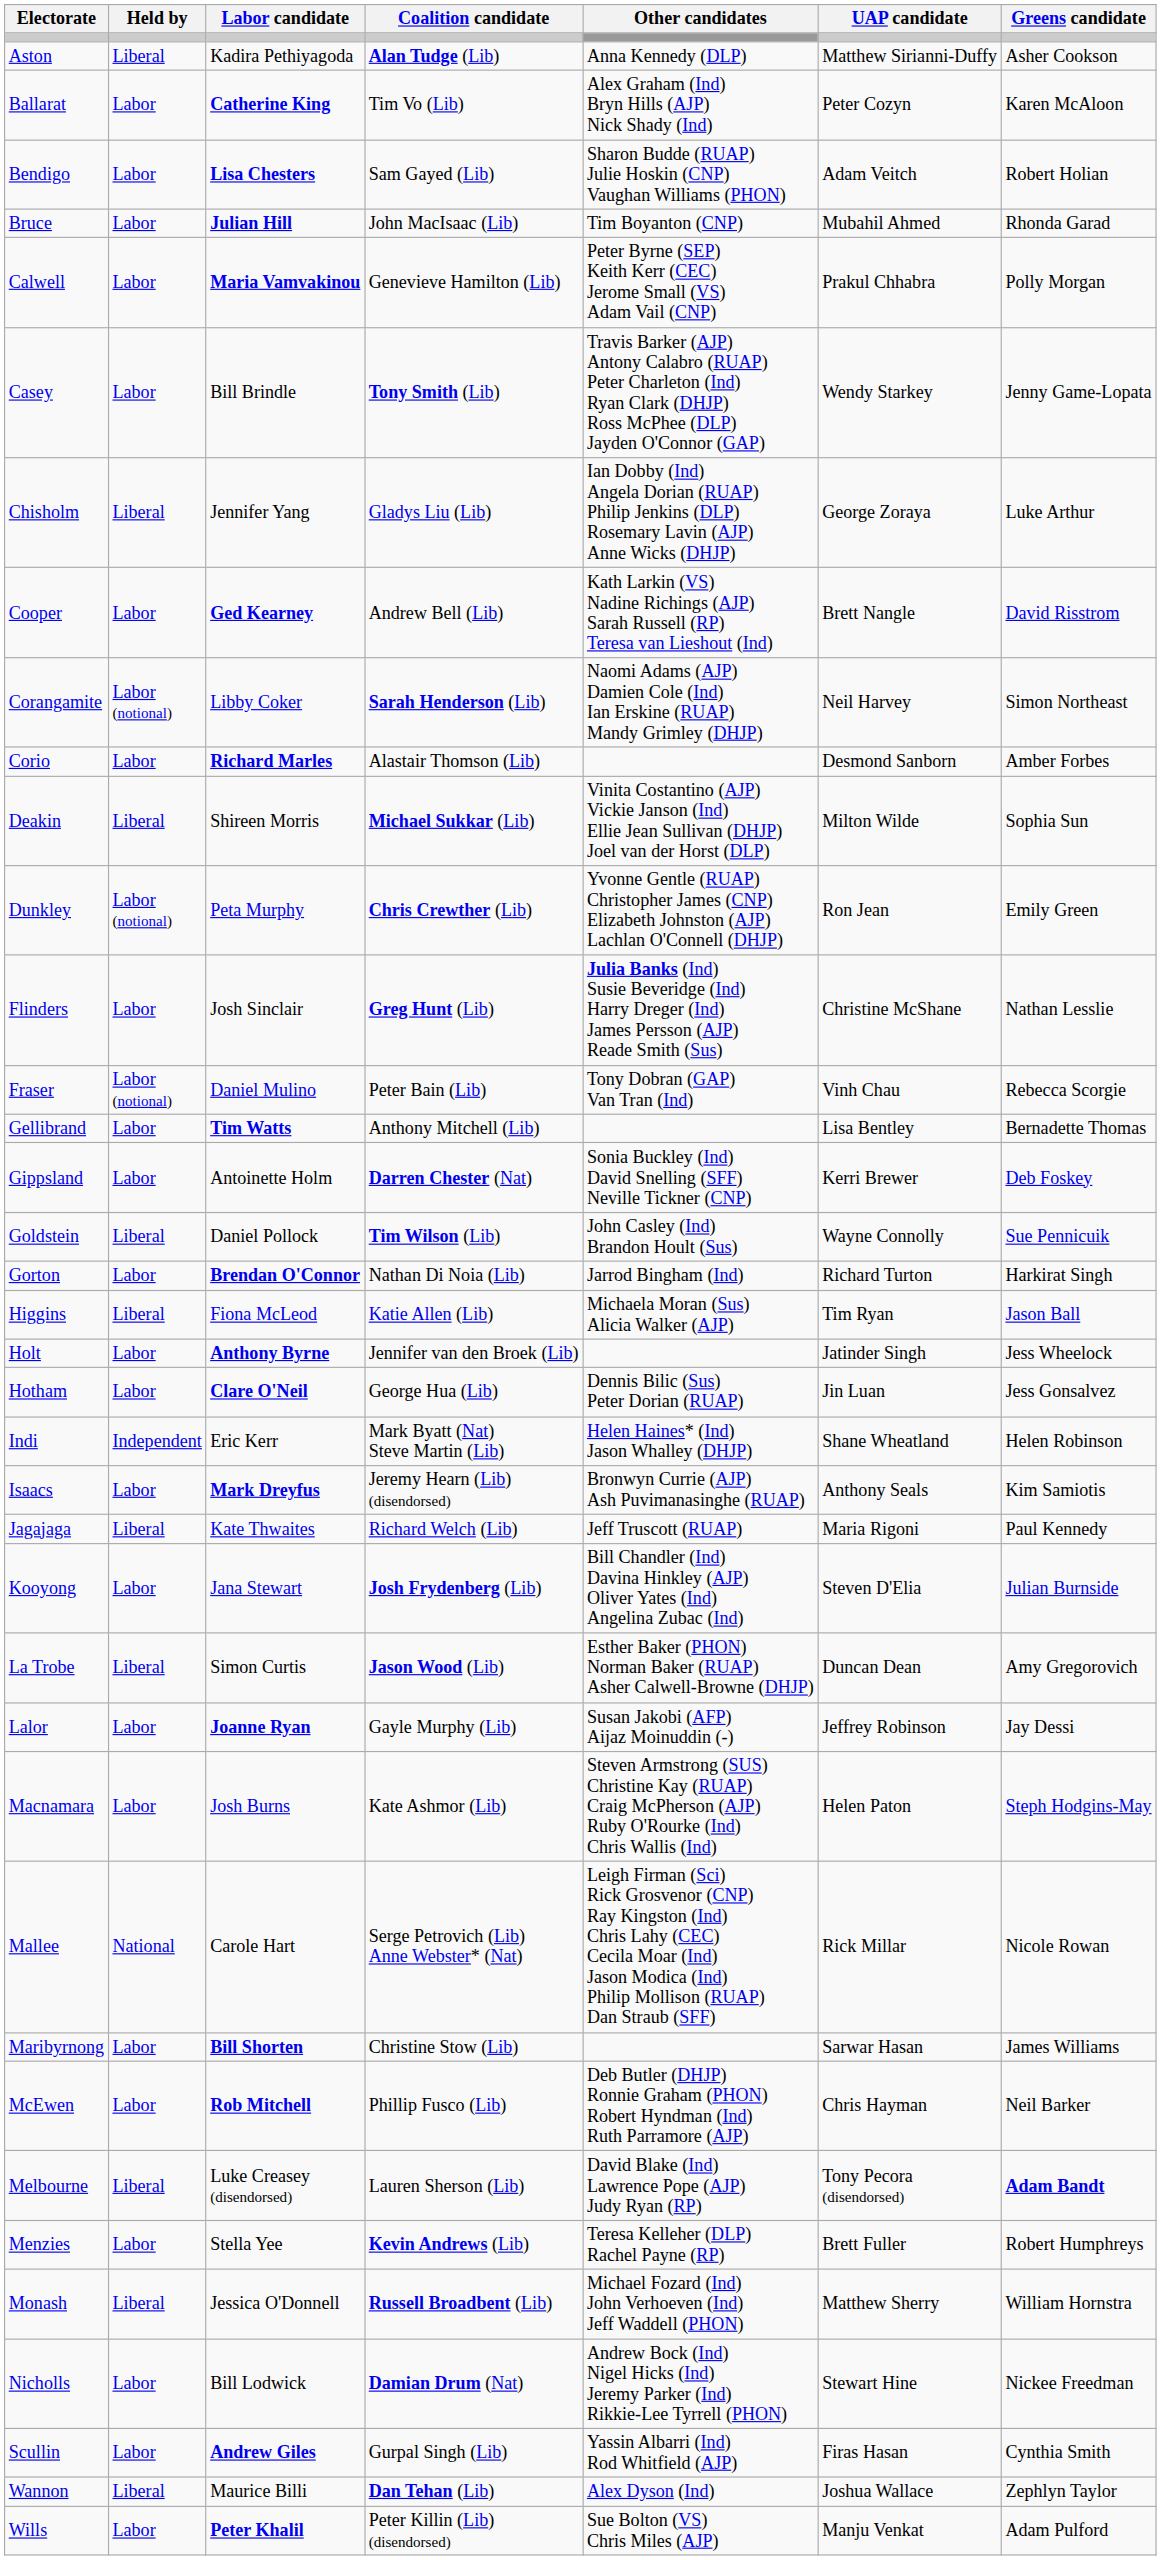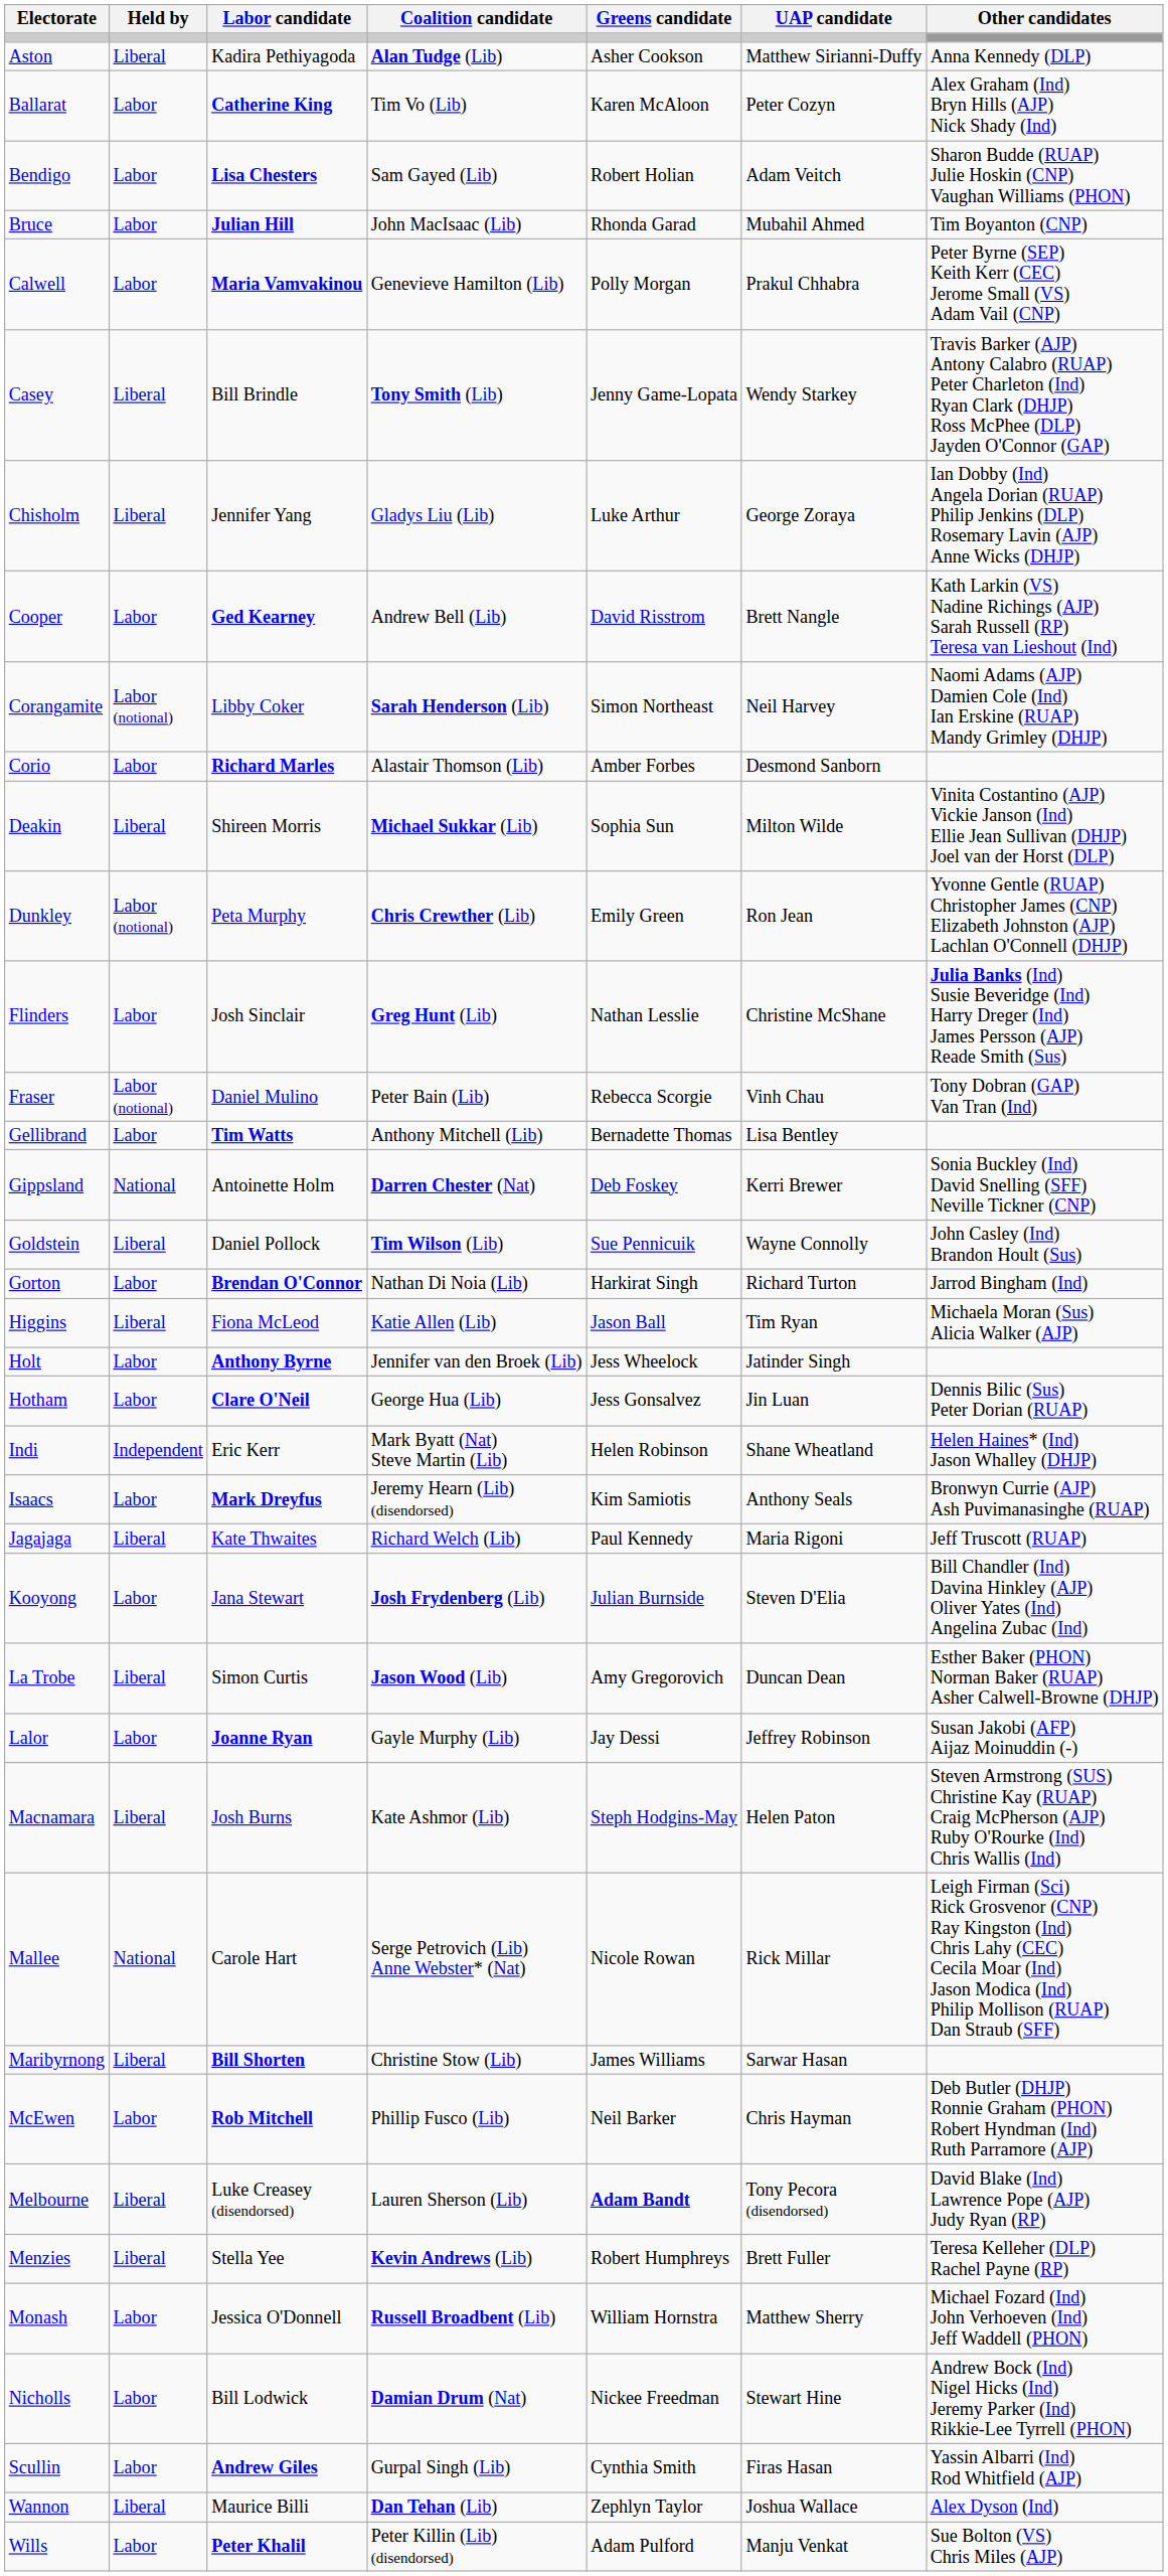columns swapped: Greens candidate <-> Other candidates
Casey | Held by: Labor -> Liberal
Gippsland | Held by: Labor -> National
Macnamara | Held by: Labor -> Liberal
Maribyrnong | Held by: Labor -> Liberal
Menzies | Held by: Labor -> Liberal
Monash | Held by: Liberal -> Labor
